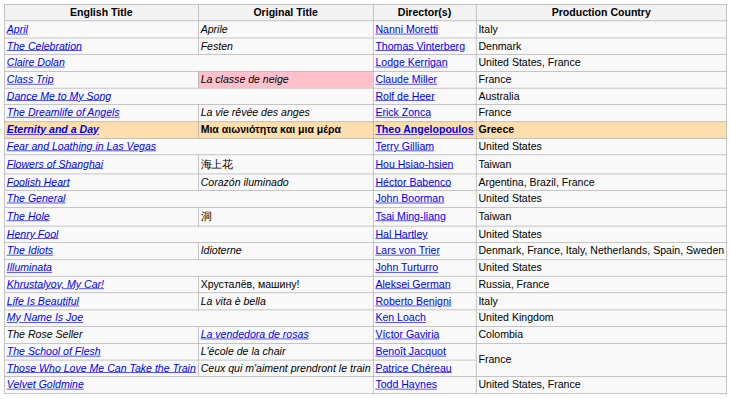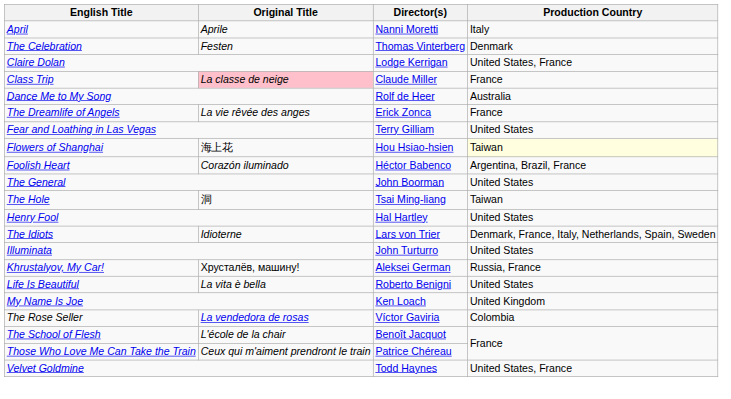- row: Eternity and a Day | Μια αιωνιότητα και μια μέρα | Theo Angelopoulos | Greece
Flowers of Shanghai | Production Country: no background -> lightyellow background
Life Is Beautiful | Production Country: Italy -> United States
